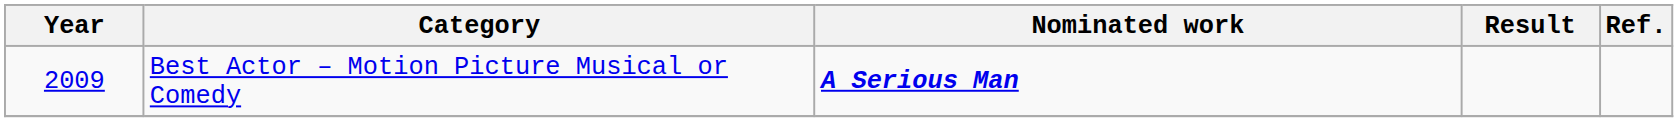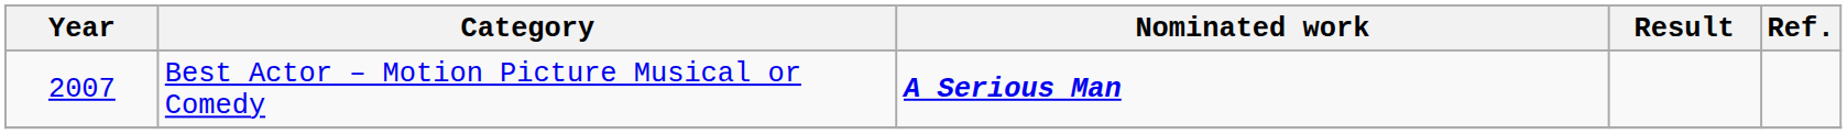Best Actor – Motion Picture Musical or Comedy | Year: 2009 -> 2007
